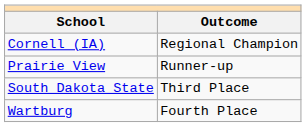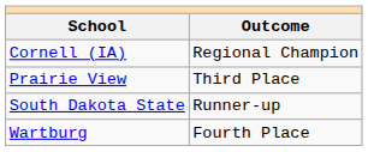Prairie View | Outcome: Runner-up -> Third Place
South Dakota State | Outcome: Third Place -> Runner-up
